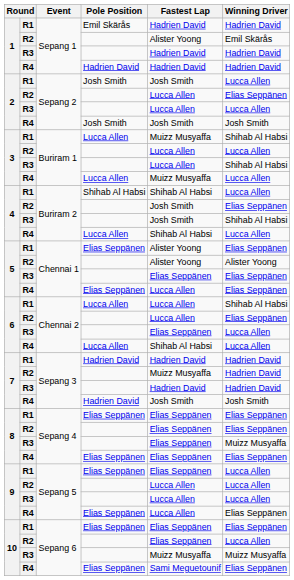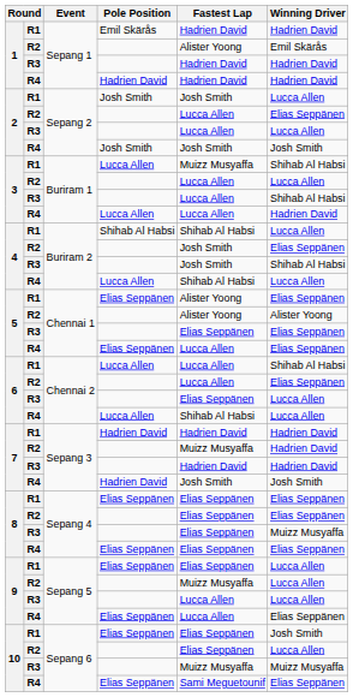3 / R4 | Fastest Lap: Muizz Musyaffa -> Lucca Allen
3 / R4 | Winning Driver: Lucca Allen -> Hadrien David
9 / R2 | Fastest Lap: Lucca Allen -> Muizz Musyaffa
10 / R1 | Winning Driver: Elias Seppänen -> Josh Smith
